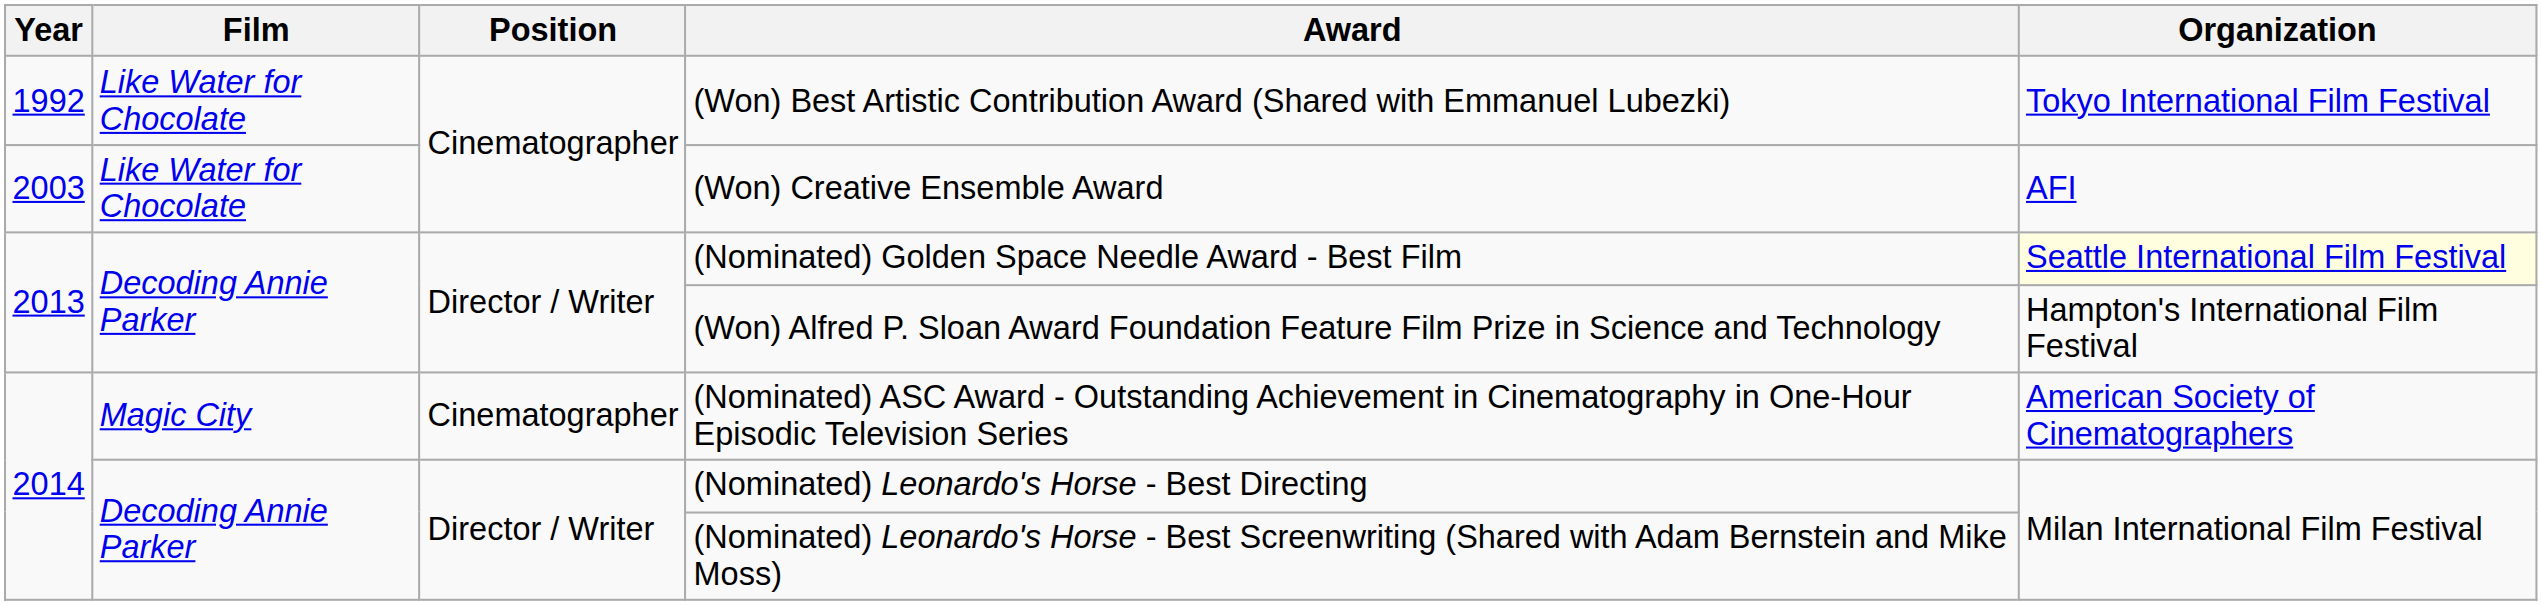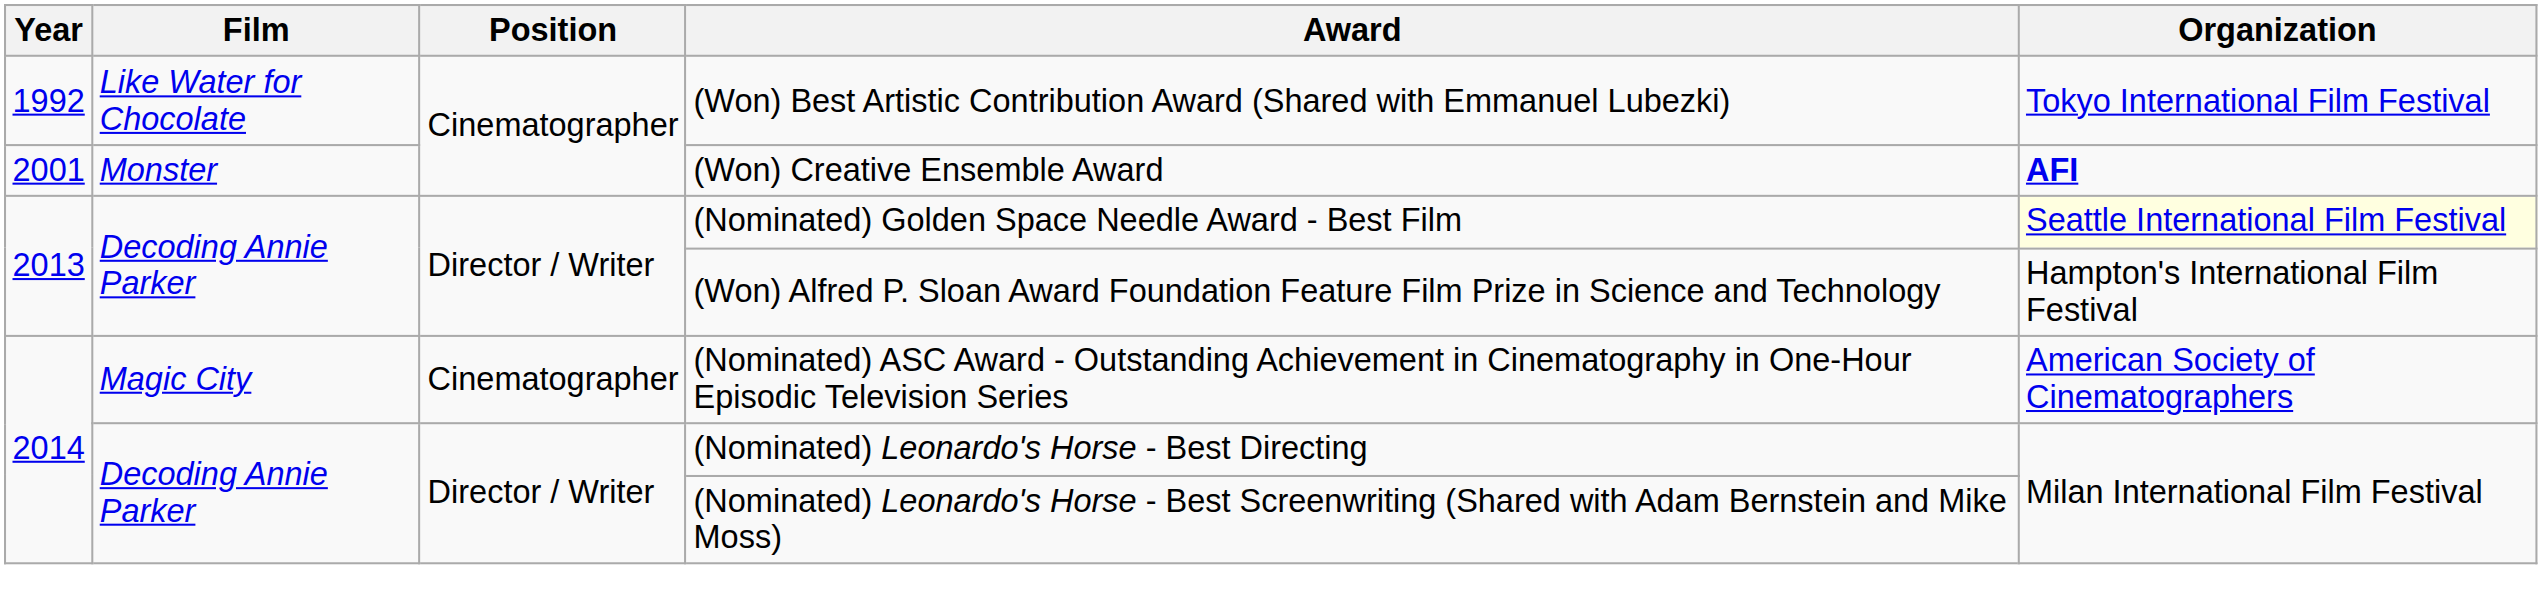(Won) Creative Ensemble Award | Year: 2003 -> 2001
(Won) Creative Ensemble Award | Film: Like Water for Chocolate -> Monster
(Won) Creative Ensemble Award | Organization: normal -> bold
